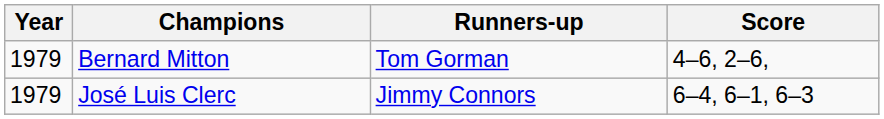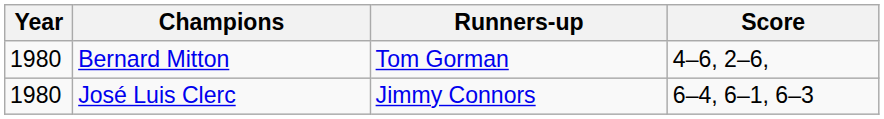Bernard Mitton | Year: 1979 -> 1980
José Luis Clerc | Year: 1979 -> 1980
